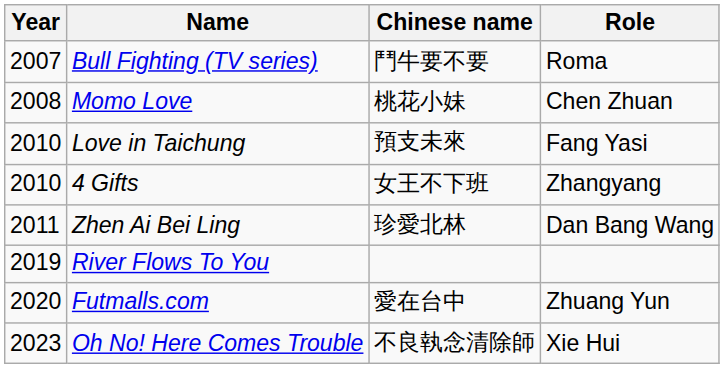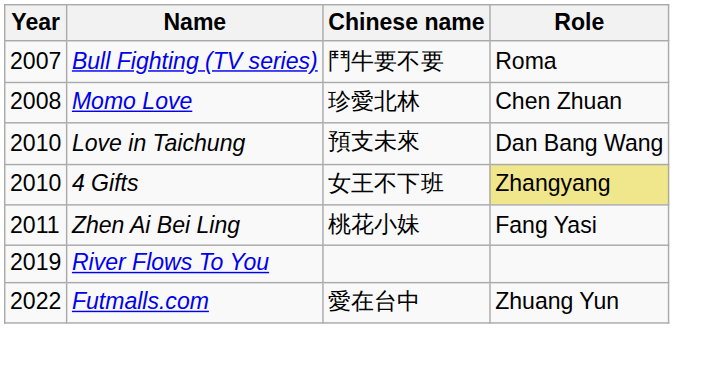Momo Love | Chinese name: 桃花小妹 -> 珍愛北林
Love in Taichung | Role: Fang Yasi -> Dan Bang Wang
4 Gifts | Role: no background -> khaki background
Zhen Ai Bei Ling | Chinese name: 珍愛北林 -> 桃花小妹
Zhen Ai Bei Ling | Role: Dan Bang Wang -> Fang Yasi
Futmalls.com | Year: 2020 -> 2022
- row: 2023 | Oh No! Here Comes Trouble | 不良執念清除師 | Xie Hui
